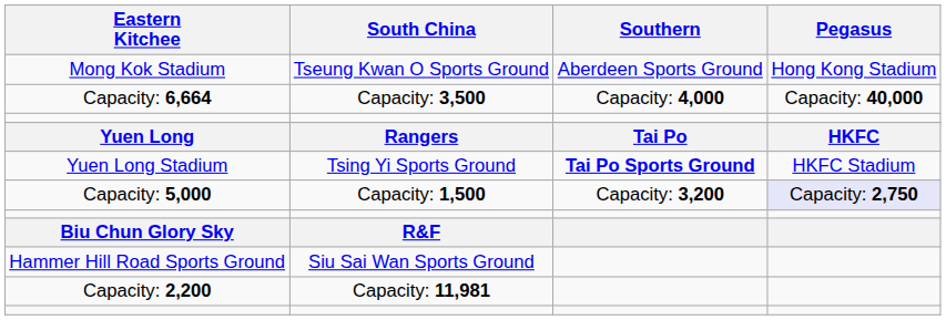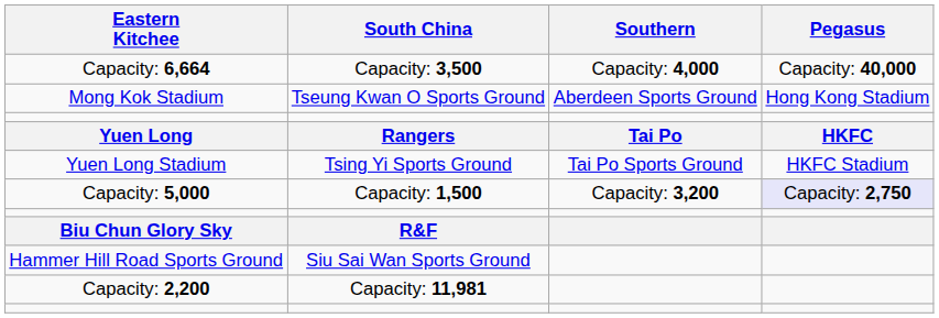rows swapped: Mong Kok Stadium <-> Capacity: 6,664
Yuen Long Stadium | Southern: bold -> normal
